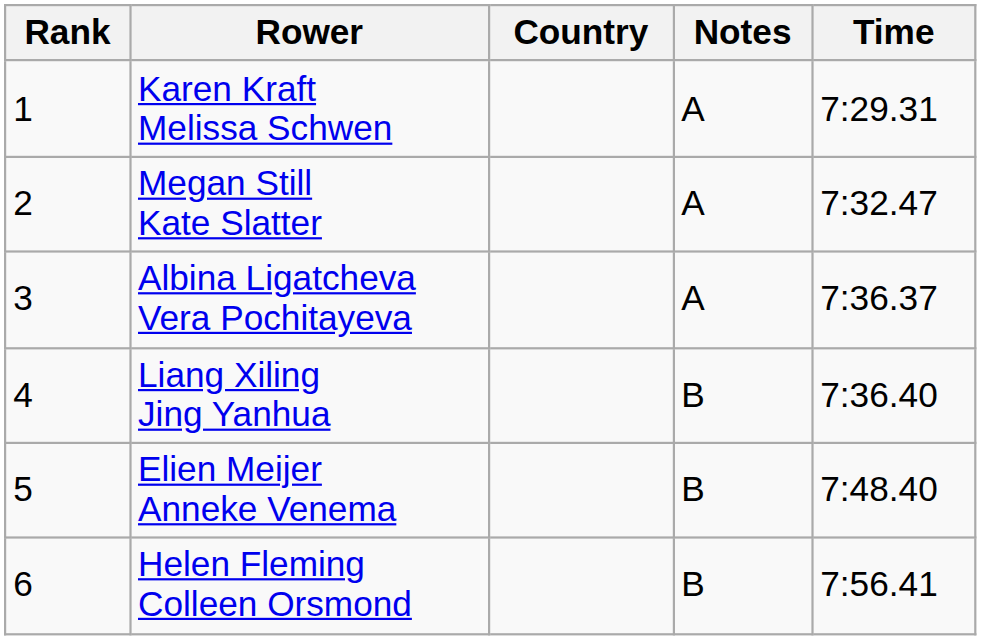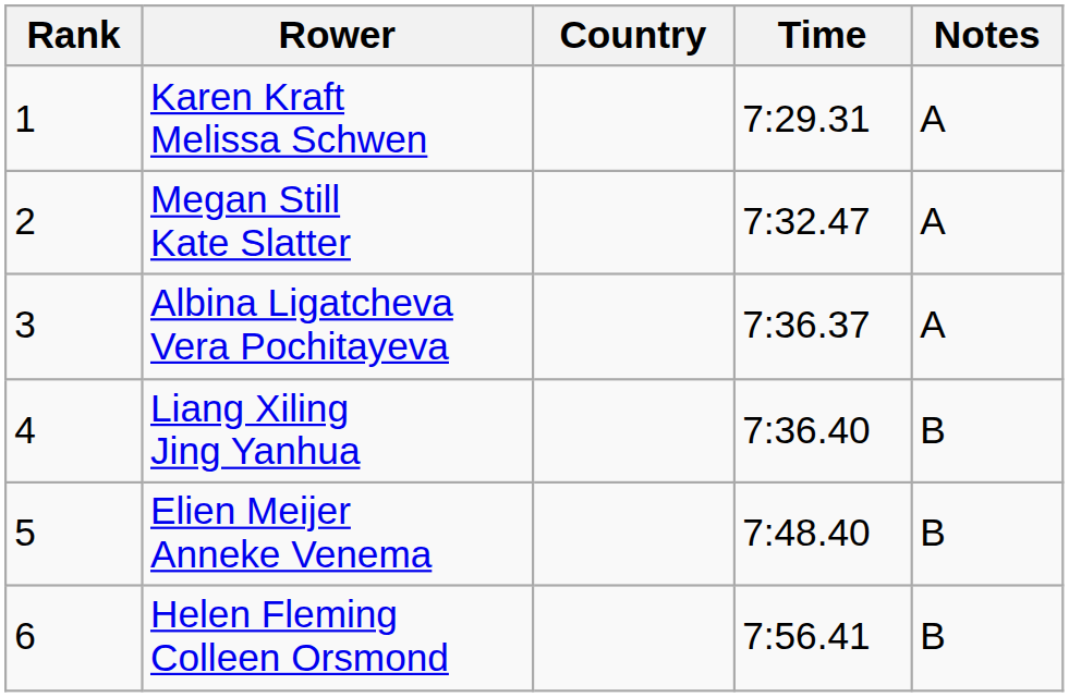columns swapped: Time <-> Notes
